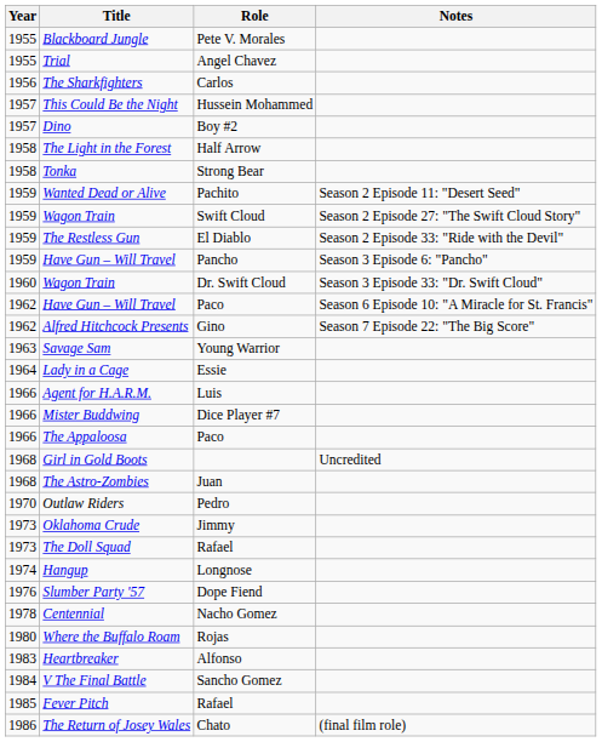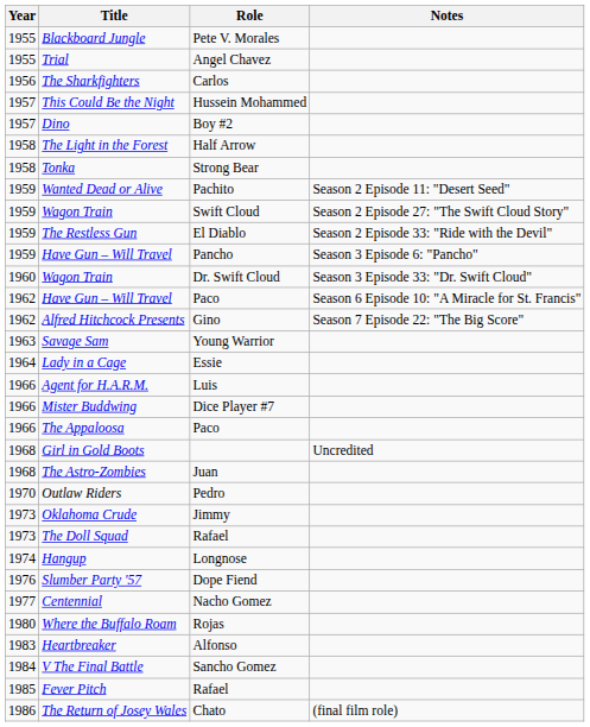Centennial | Year: 1978 -> 1977
